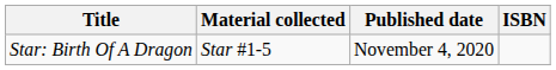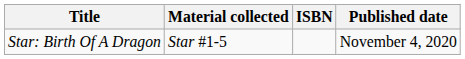columns swapped: Published date <-> ISBN
